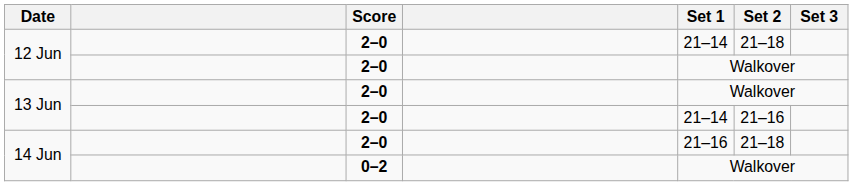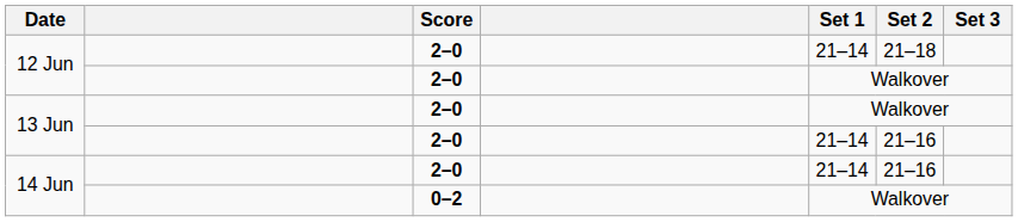14 Jun / 2–0 | Set 1: 21–16 -> 21–14
14 Jun / 2–0 | Set 2: 21–18 -> 21–16
